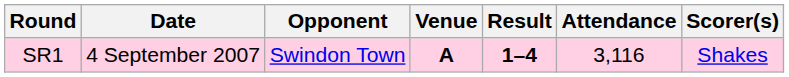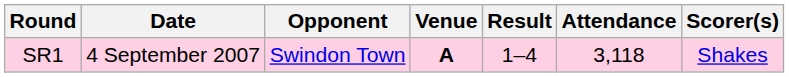SR1 | Result: bold -> normal
SR1 | Attendance: 3,116 -> 3,118
